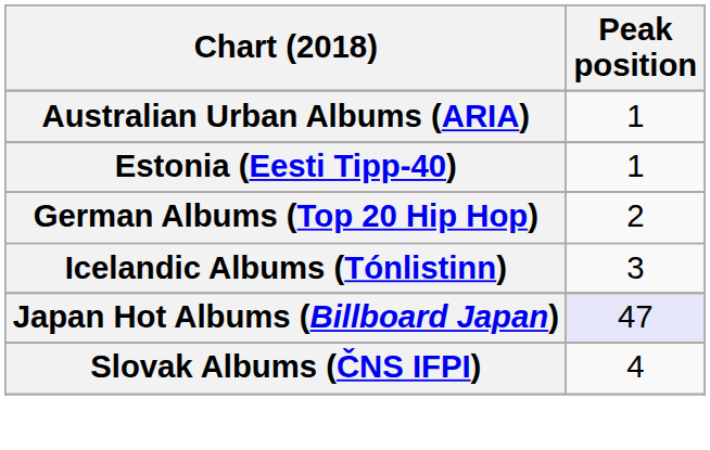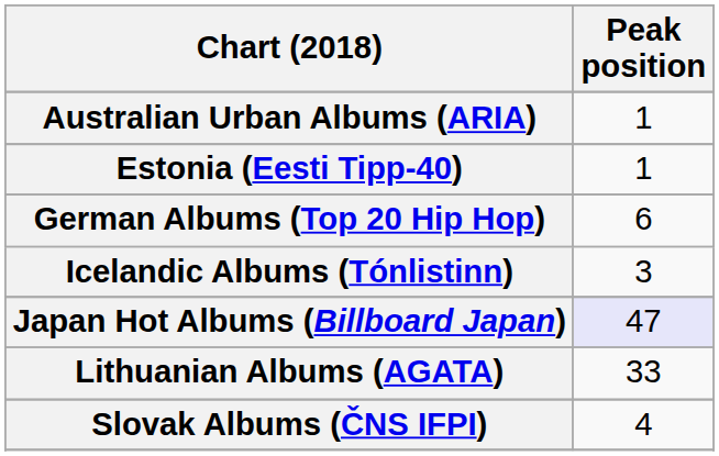German Albums (Top 20 Hip Hop) | Peak position: 2 -> 6
+ row: Lithuanian Albums (AGATA) | 33
